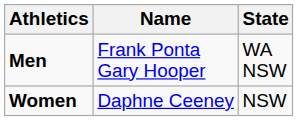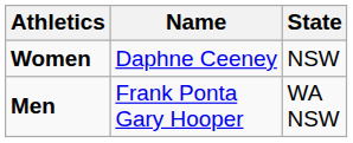rows swapped: Men <-> Women
